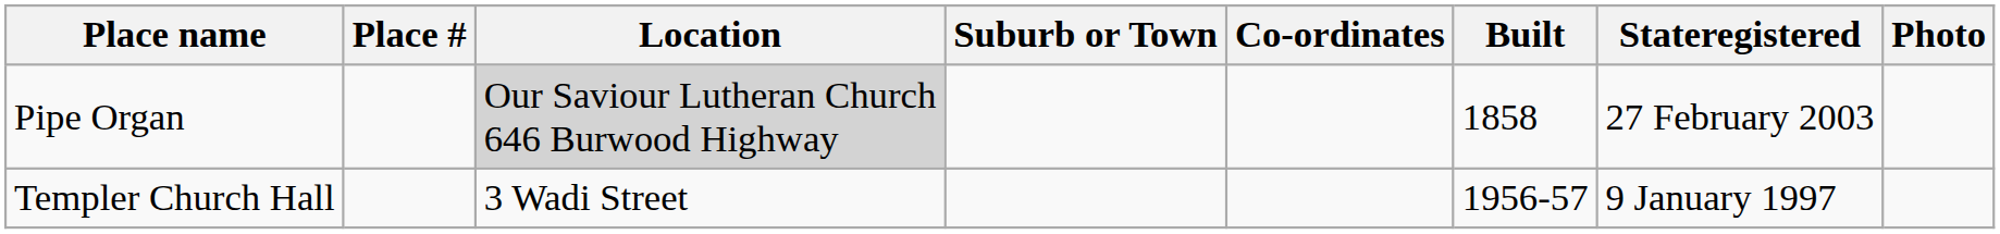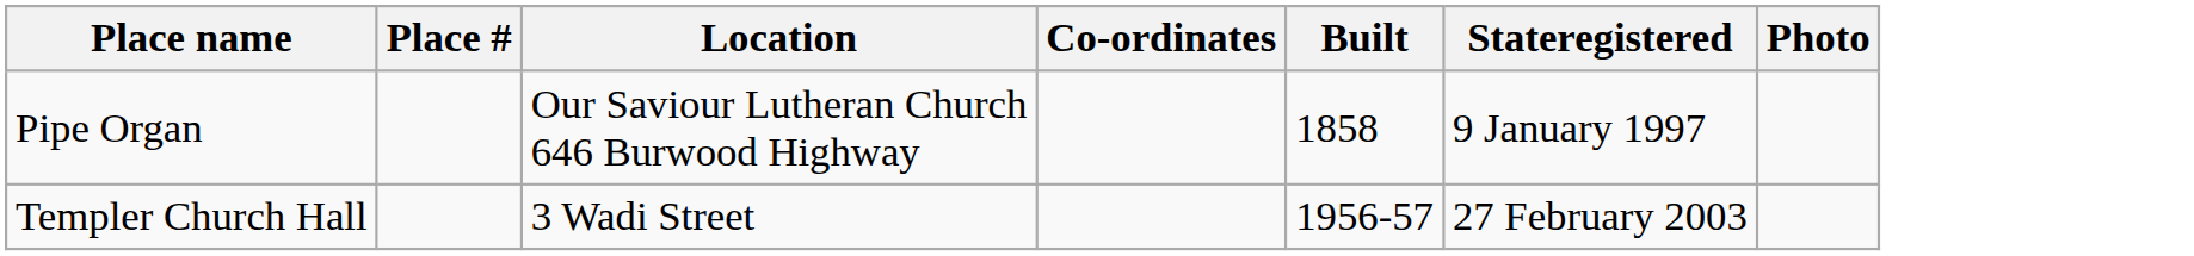- column: Suburb or Town
Pipe Organ | Location: lightgrey background -> no background
Pipe Organ | Stateregistered: 27 February 2003 -> 9 January 1997
Templer Church Hall | Stateregistered: 9 January 1997 -> 27 February 2003
